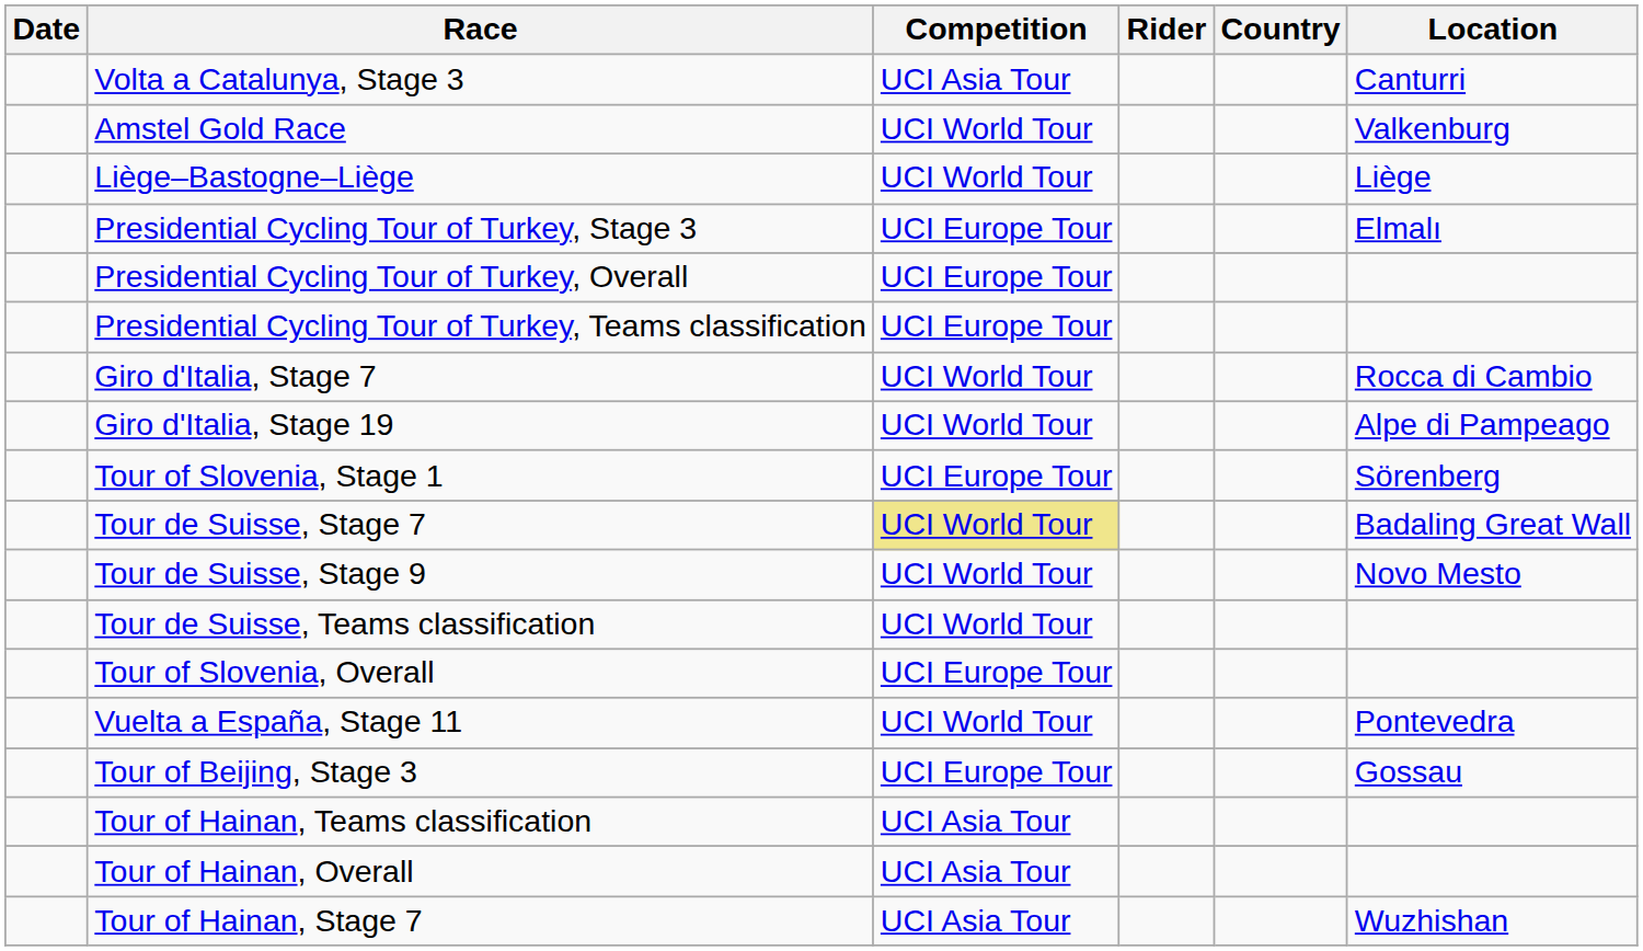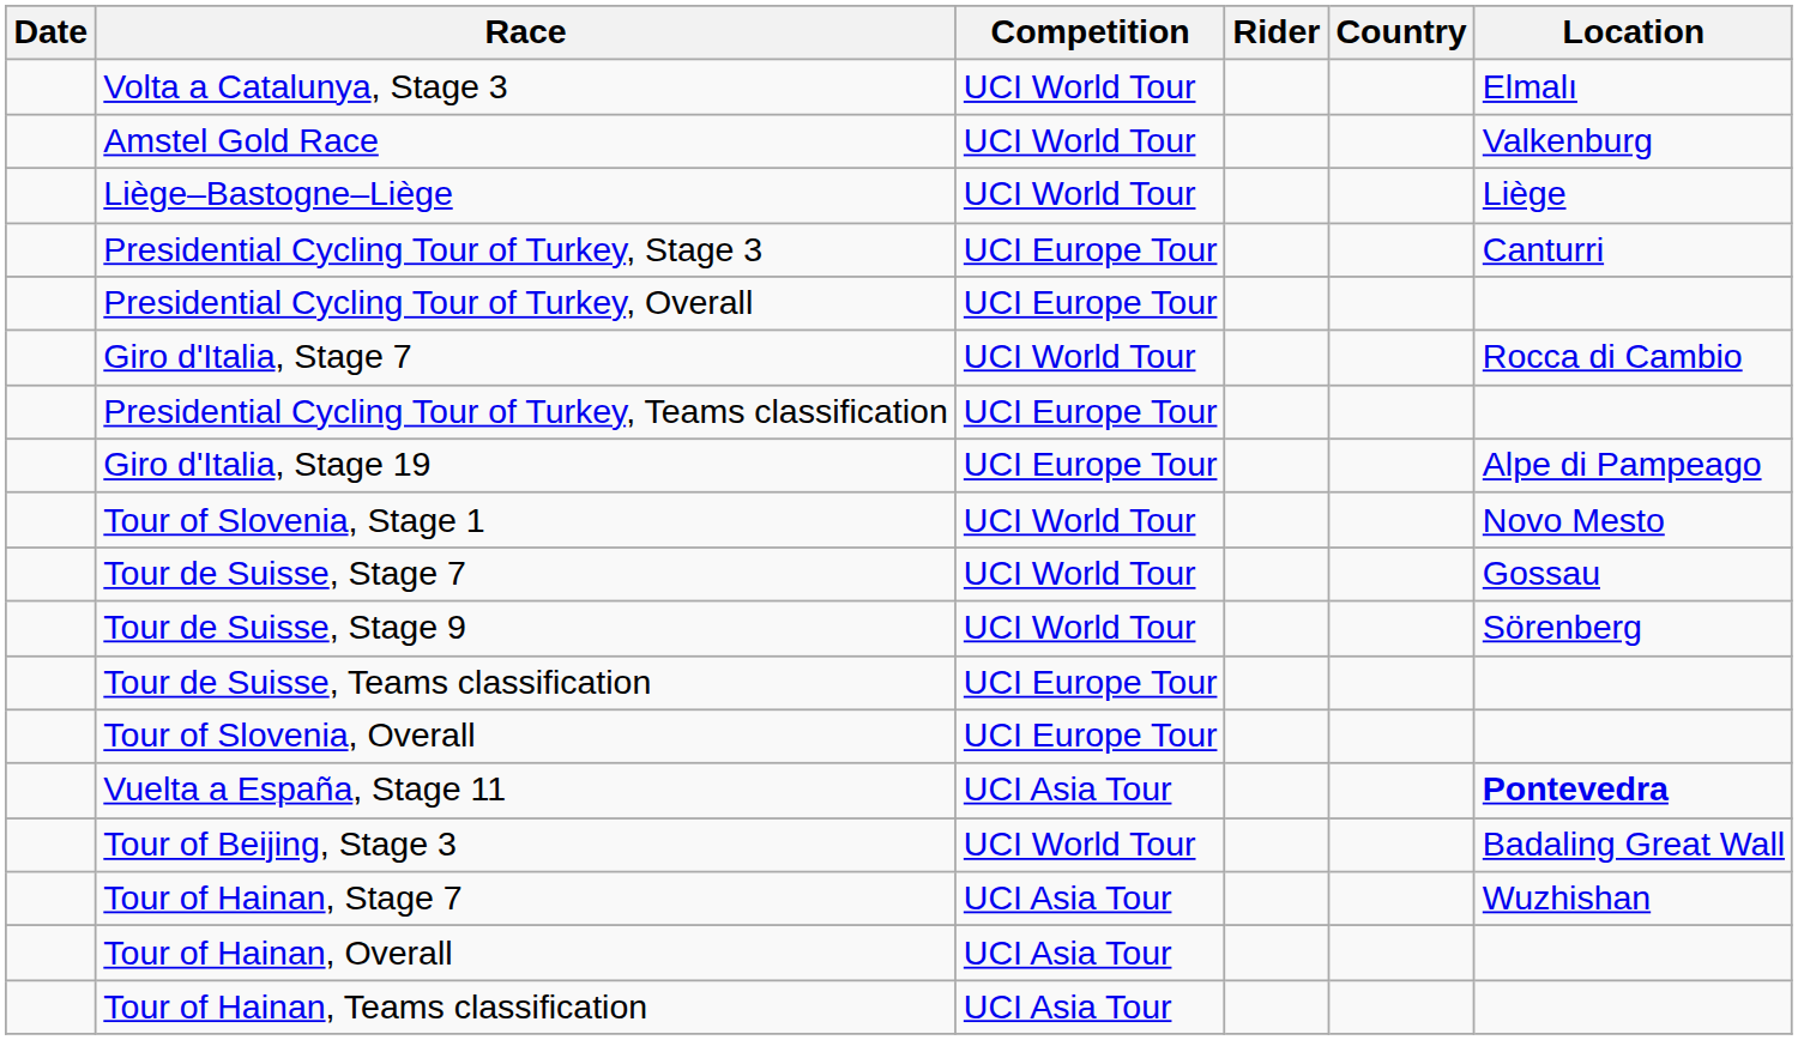Volta a Catalunya, Stage 3 | Competition: UCI Asia Tour -> UCI World Tour
Volta a Catalunya, Stage 3 | Location: Canturri -> Elmalı
Presidential Cycling Tour of Turkey, Stage 3 | Location: Elmalı -> Canturri
rows swapped: Presidential Cycling Tour of Turkey, Teams classification <-> Giro d'Italia, Stage 7
Giro d'Italia, Stage 19 | Competition: UCI World Tour -> UCI Europe Tour
Tour of Slovenia, Stage 1 | Competition: UCI Europe Tour -> UCI World Tour
Tour of Slovenia, Stage 1 | Location: Sörenberg -> Novo Mesto
Tour de Suisse, Stage 7 | Competition: khaki background -> no background
Tour de Suisse, Stage 7 | Location: Badaling Great Wall -> Gossau
Tour de Suisse, Stage 9 | Location: Novo Mesto -> Sörenberg
Tour de Suisse, Teams classification | Competition: UCI World Tour -> UCI Europe Tour
Vuelta a España, Stage 11 | Competition: UCI World Tour -> UCI Asia Tour
Vuelta a España, Stage 11 | Location: normal -> bold
Tour of Beijing, Stage 3 | Competition: UCI Europe Tour -> UCI World Tour
Tour of Beijing, Stage 3 | Location: Gossau -> Badaling Great Wall
rows swapped: Tour of Hainan, Stage 7 <-> Tour of Hainan, Teams classification
